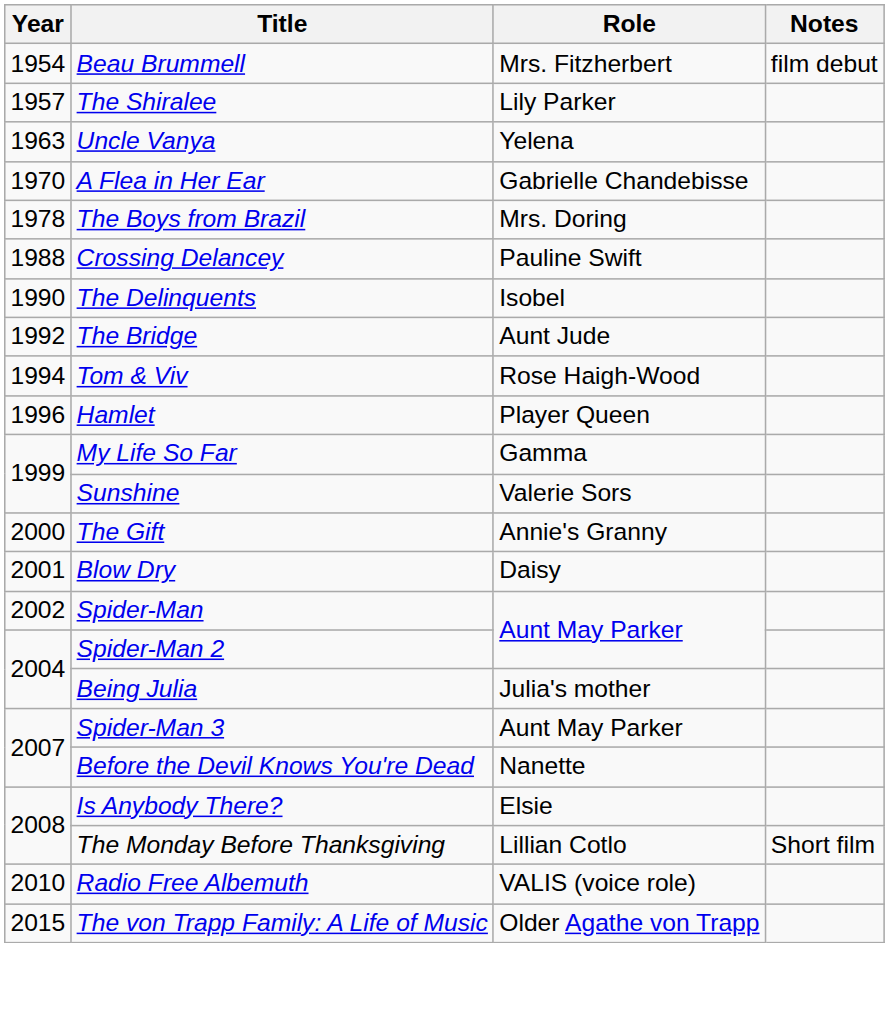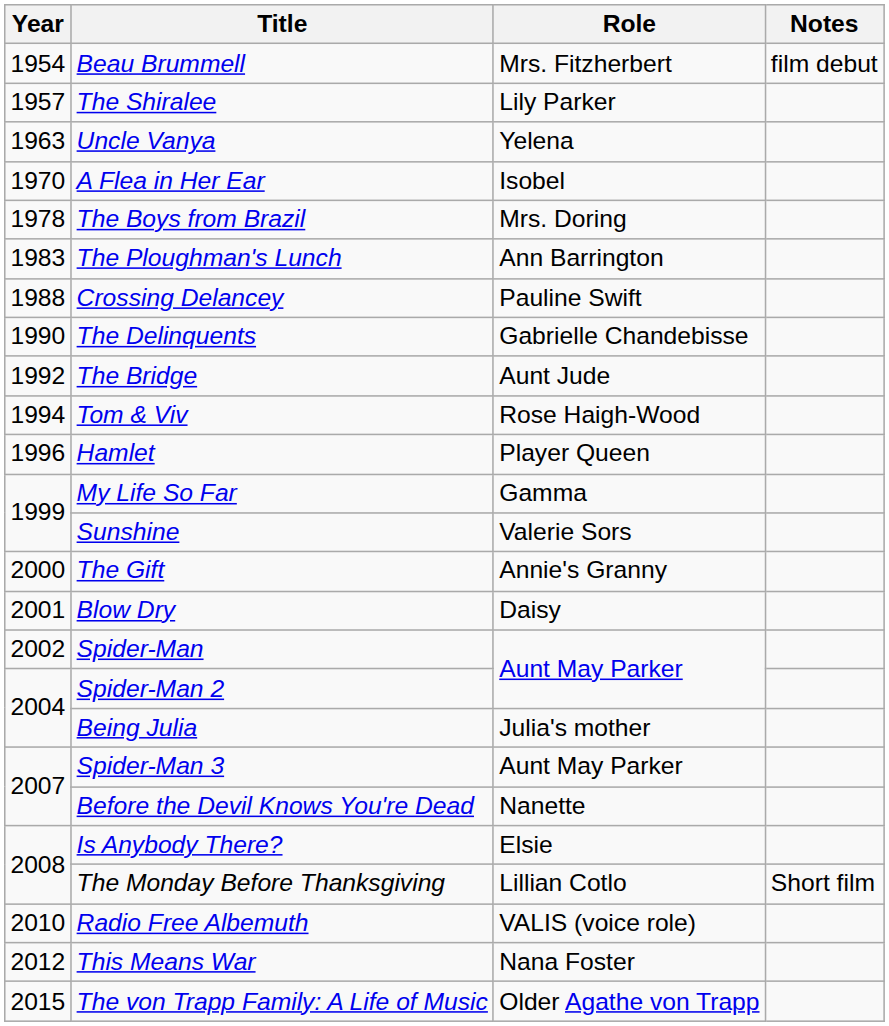A Flea in Her Ear | Role: Gabrielle Chandebisse -> Isobel
+ row: 1983 | The Ploughman's Lunch | Ann Barrington
The Delinquents | Role: Isobel -> Gabrielle Chandebisse
+ row: 2012 | This Means War | Nana Foster
